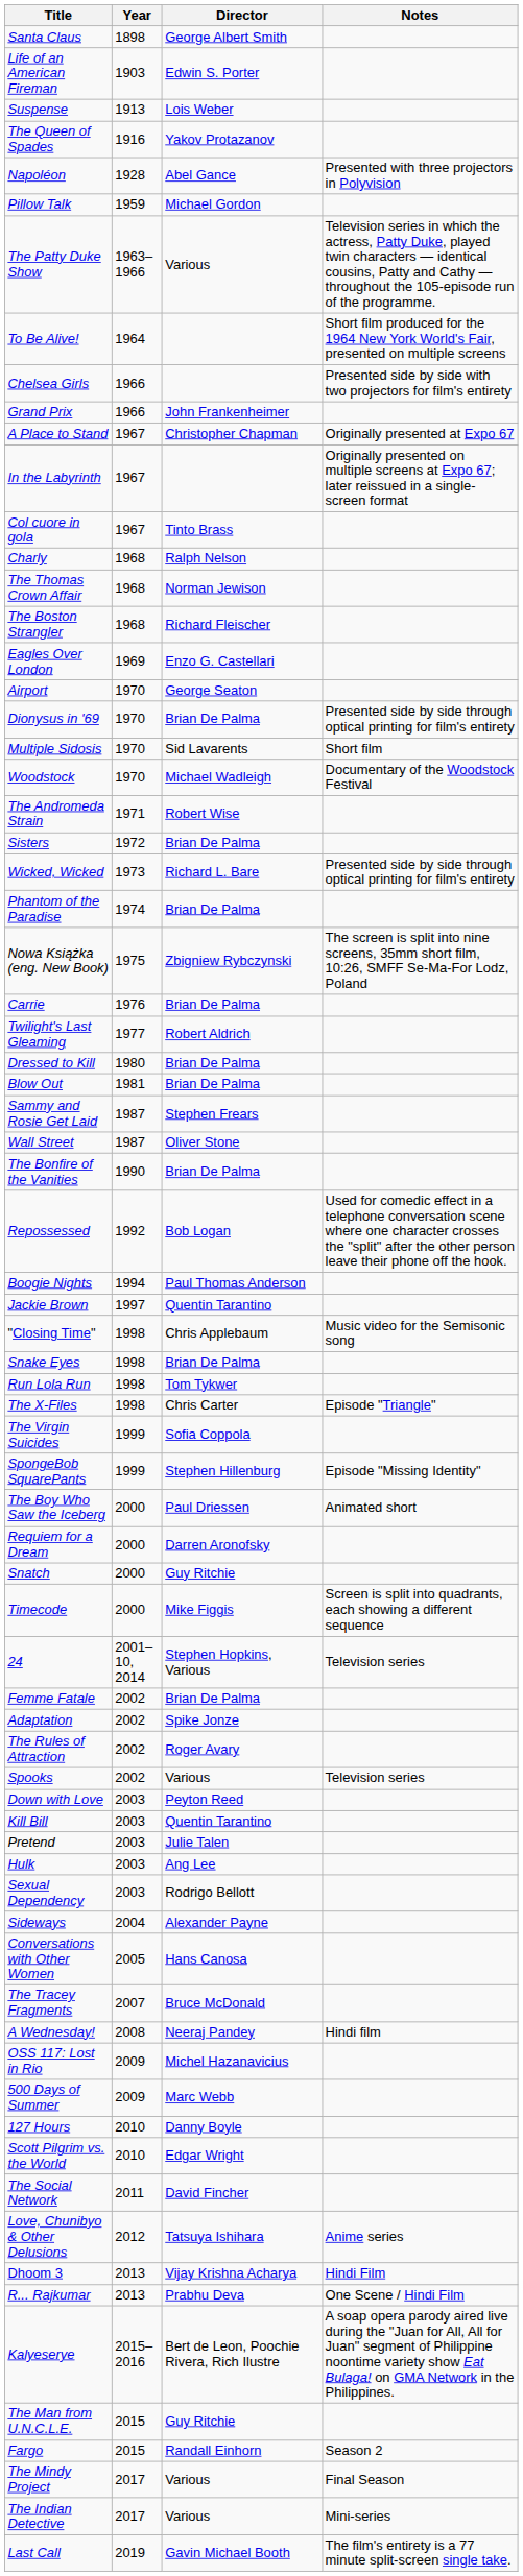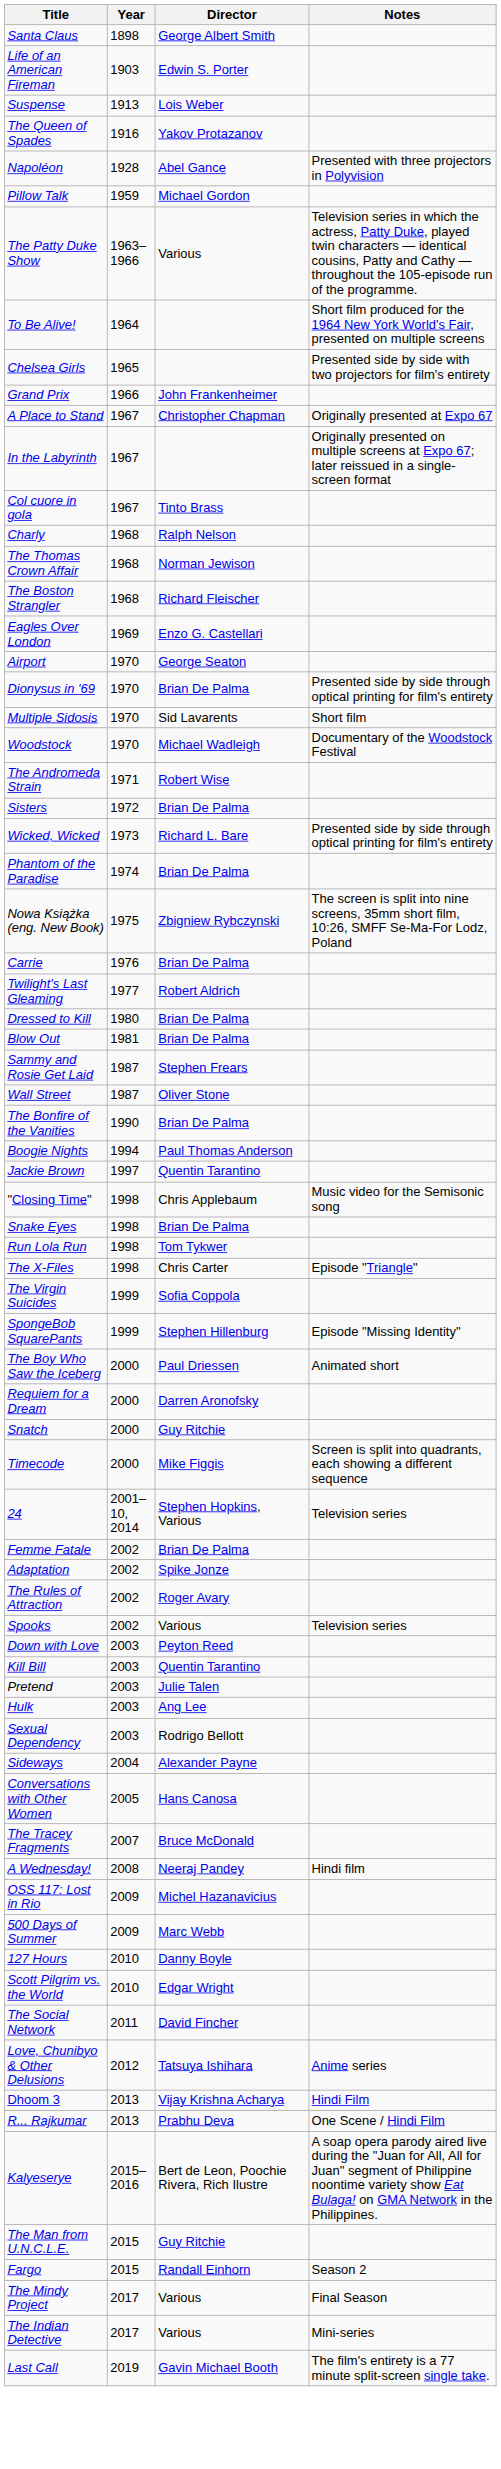Chelsea Girls | Year: 1966 -> 1965
- row: Repossessed | 1992 | Bob Logan | Used for comedic effect in a telephone conversation scene where one character crosses the "split" after the other person leave their phone off the hook.
